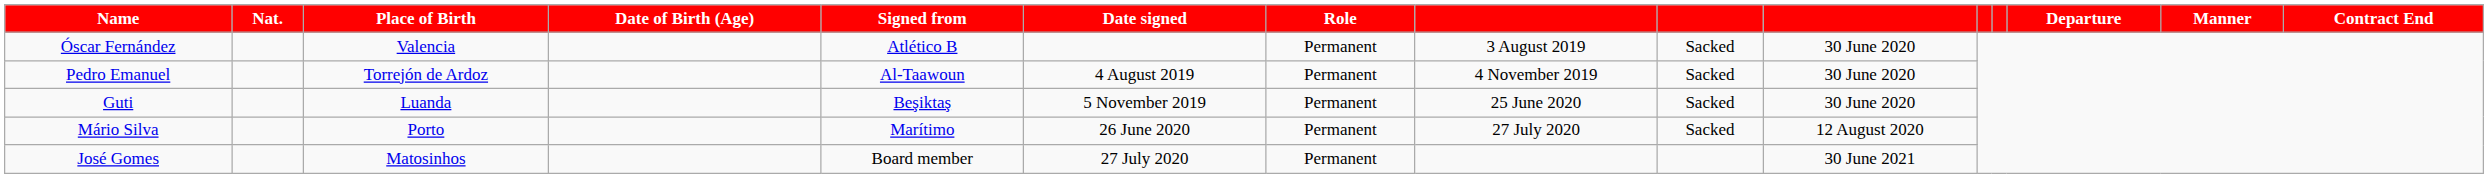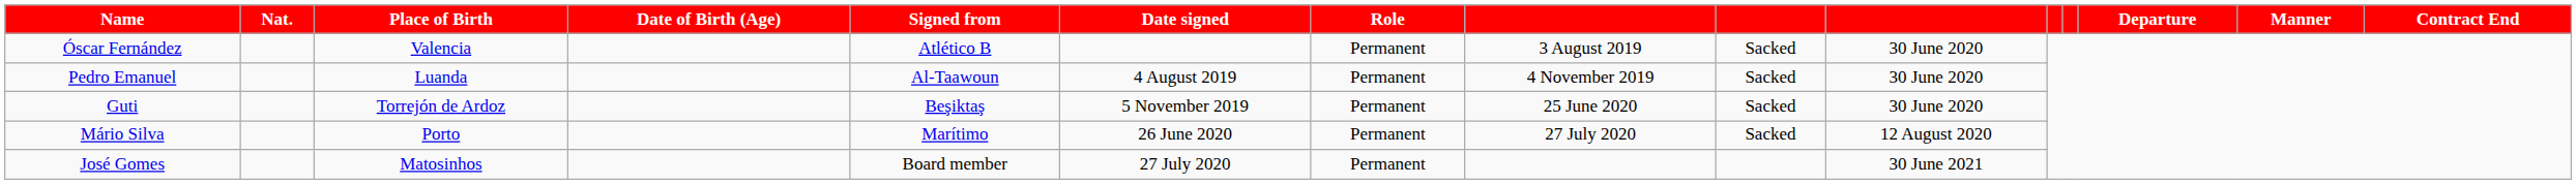Pedro Emanuel | Place of Birth: Torrejón de Ardoz -> Luanda
Guti | Place of Birth: Luanda -> Torrejón de Ardoz
